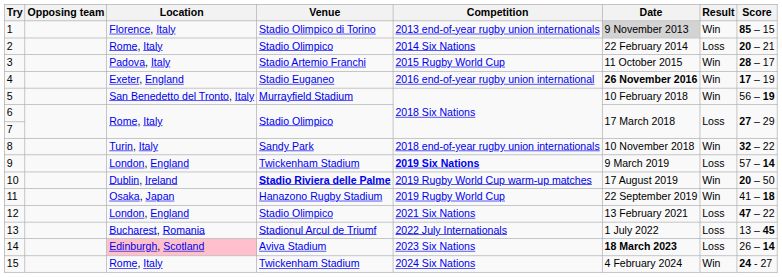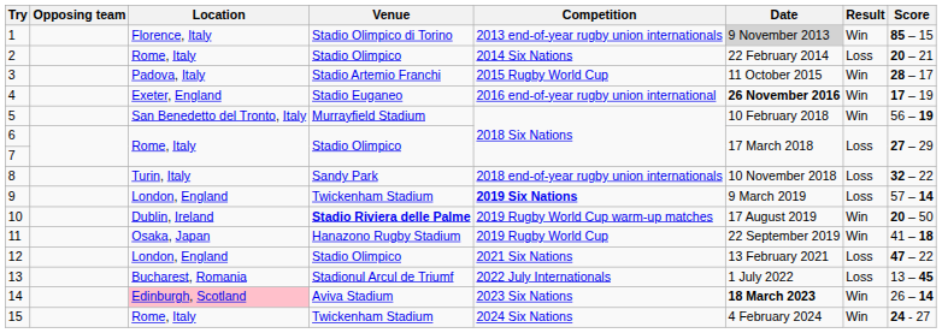8 | Result: Win -> Loss
14 | Result: Loss -> Win
